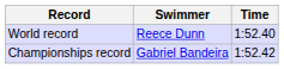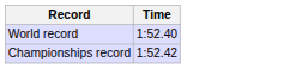- column: Swimmer | Reece Dunn | Gabriel Bandeira
